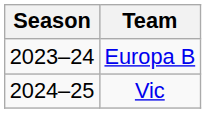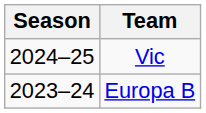rows swapped: Europa B <-> Vic
